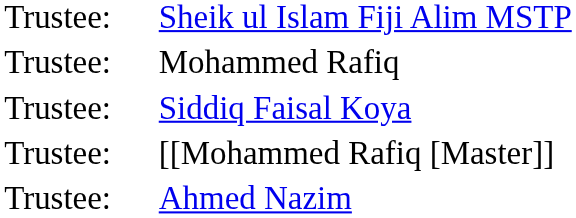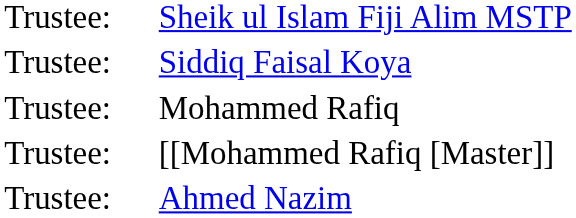rows swapped: Siddiq Faisal Koya <-> Mohammed Rafiq
